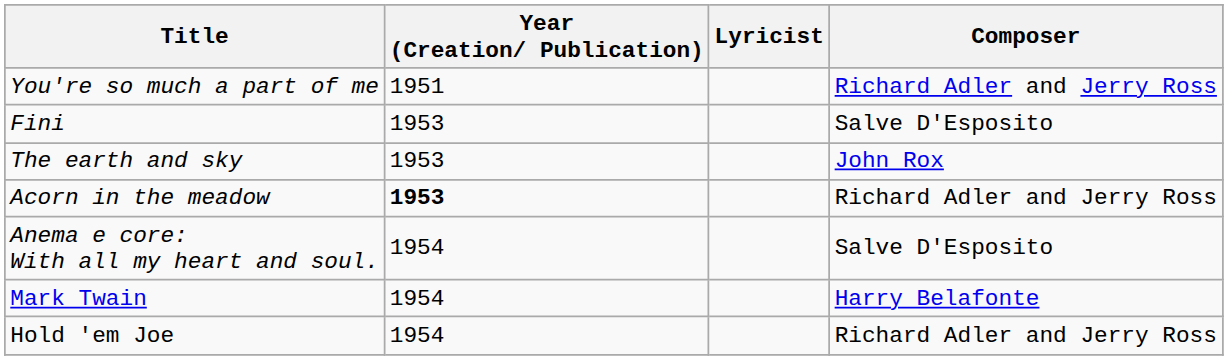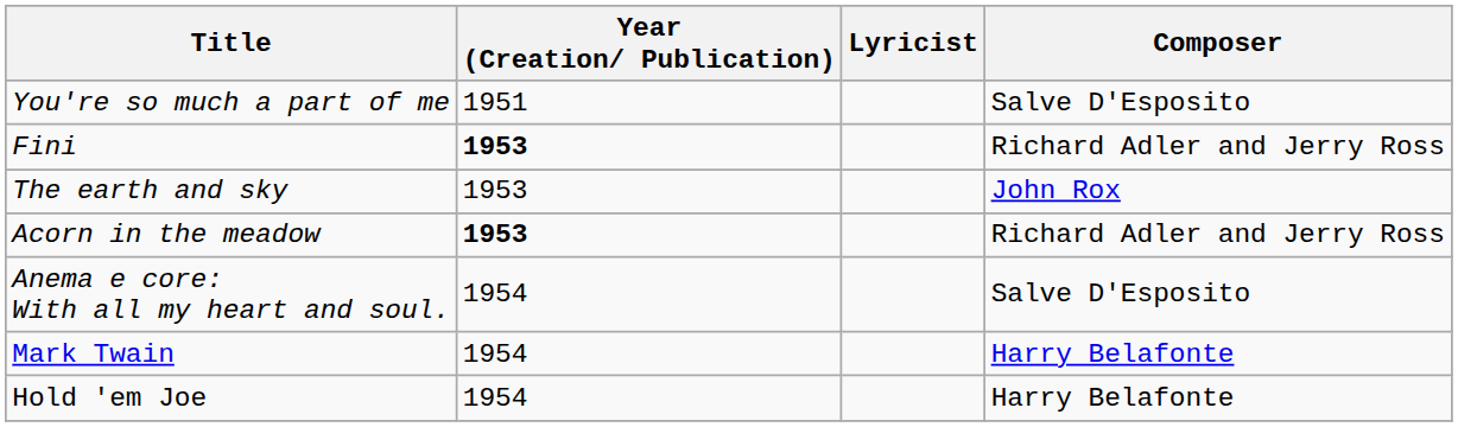You're so much a part of me | Composer: Richard Adler and Jerry Ross -> Salve D'Esposito
Fini | Year (Creation/ Publication): normal -> bold
Fini | Composer: Salve D'Esposito -> Richard Adler and Jerry Ross
Hold 'em Joe | Composer: Richard Adler and Jerry Ross -> Harry Belafonte
